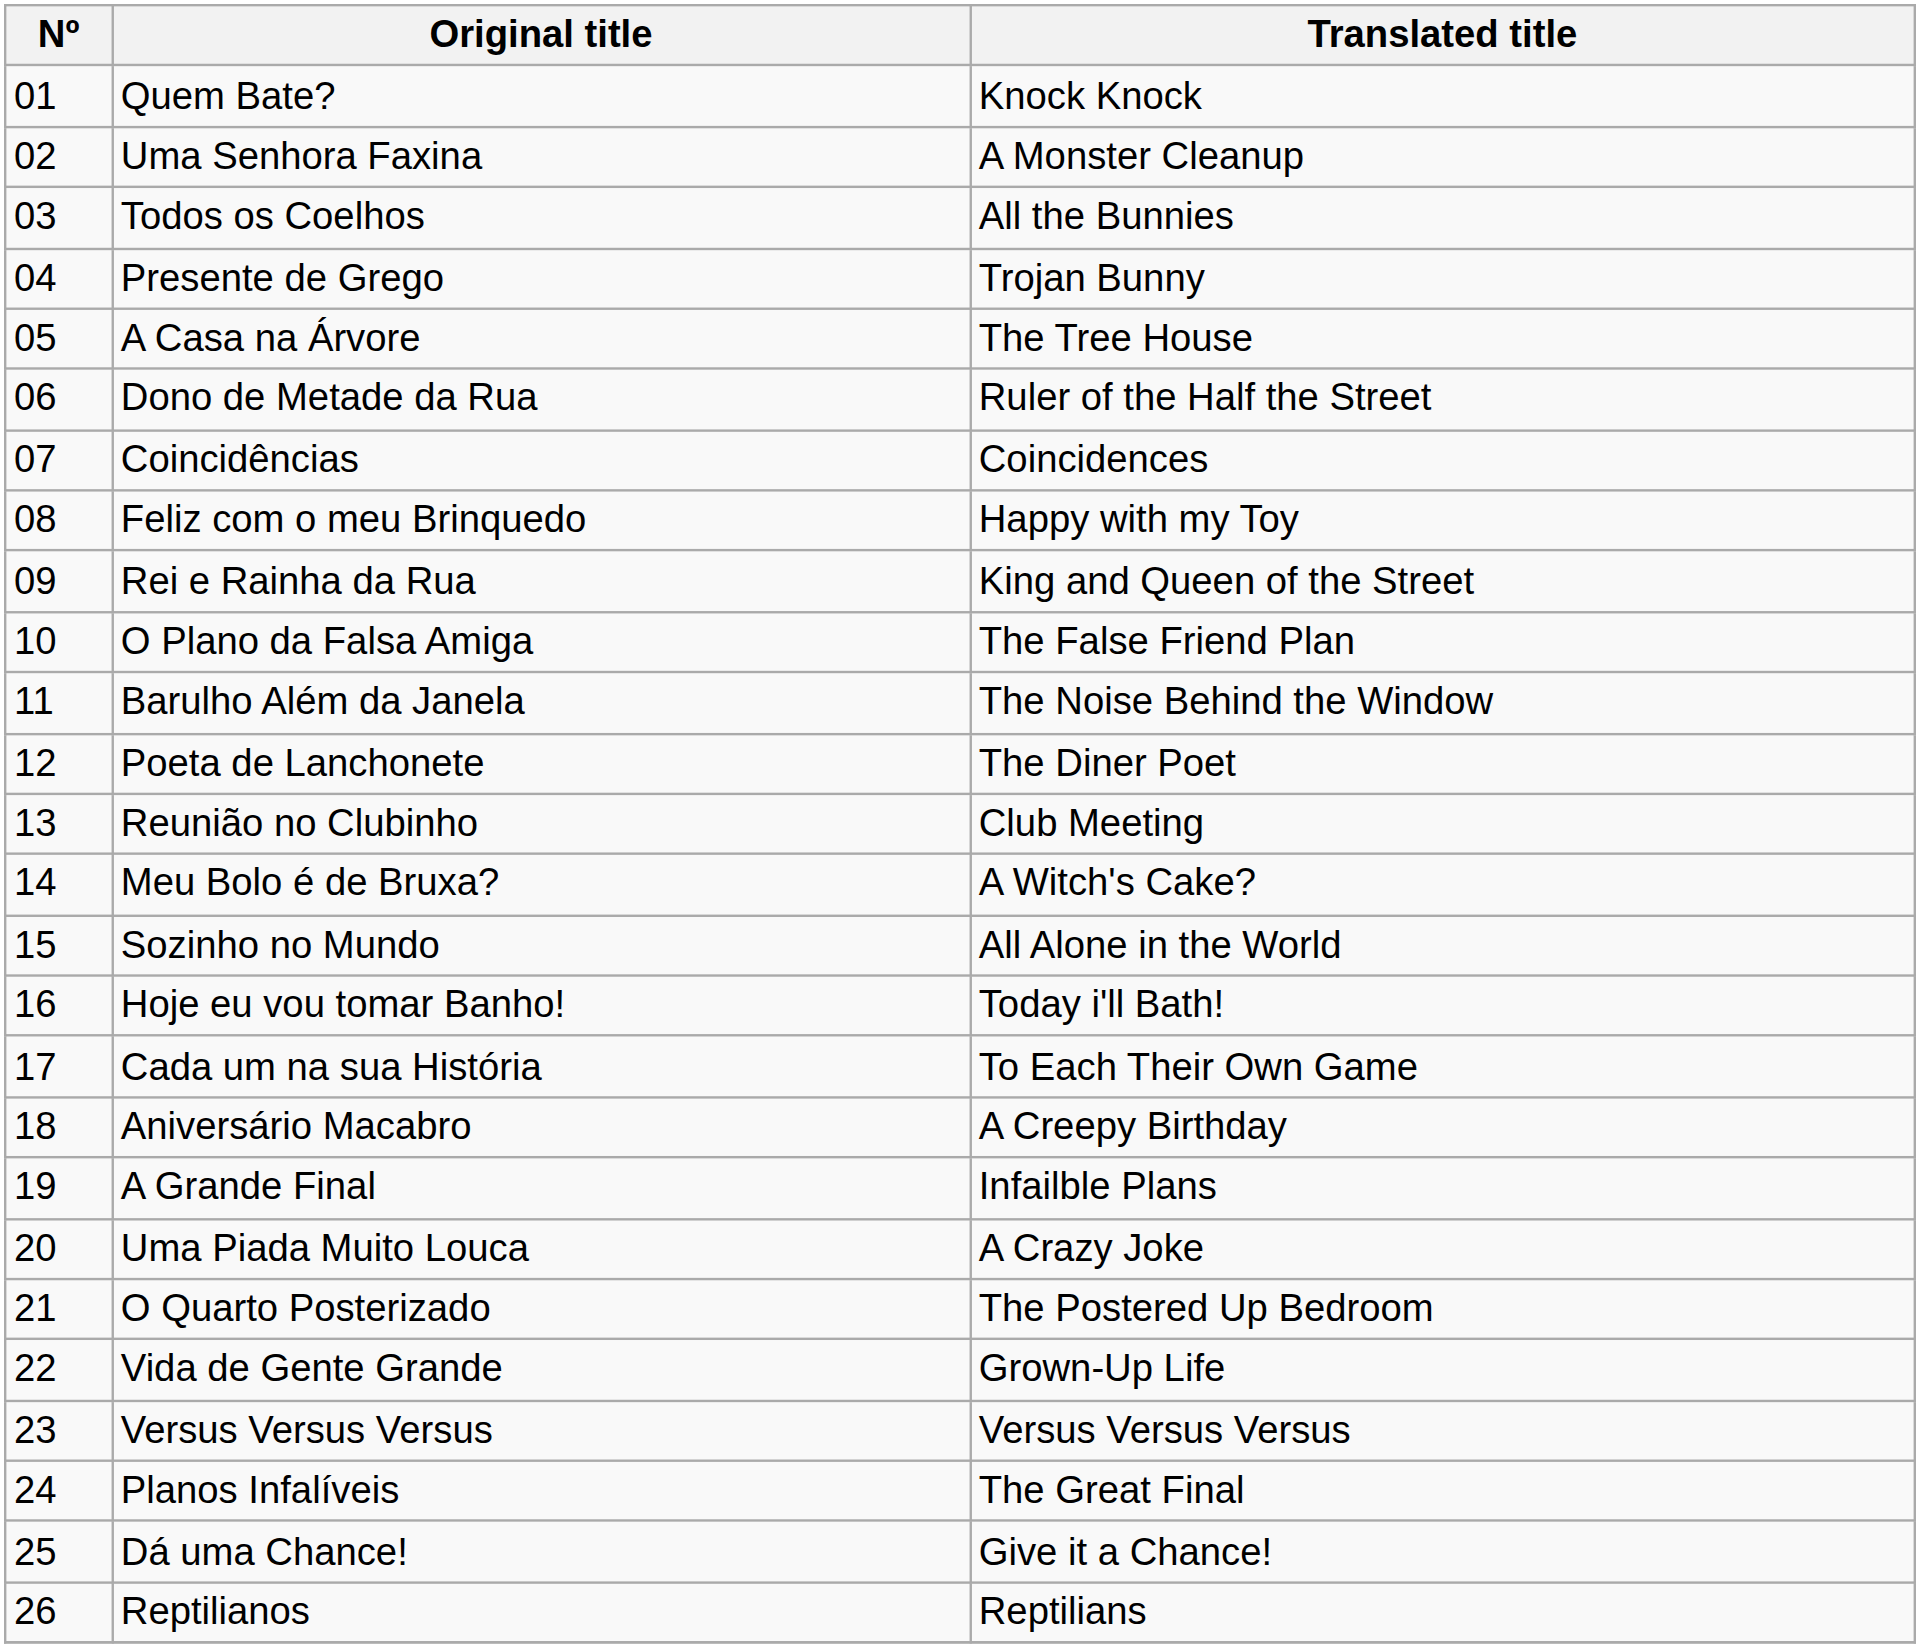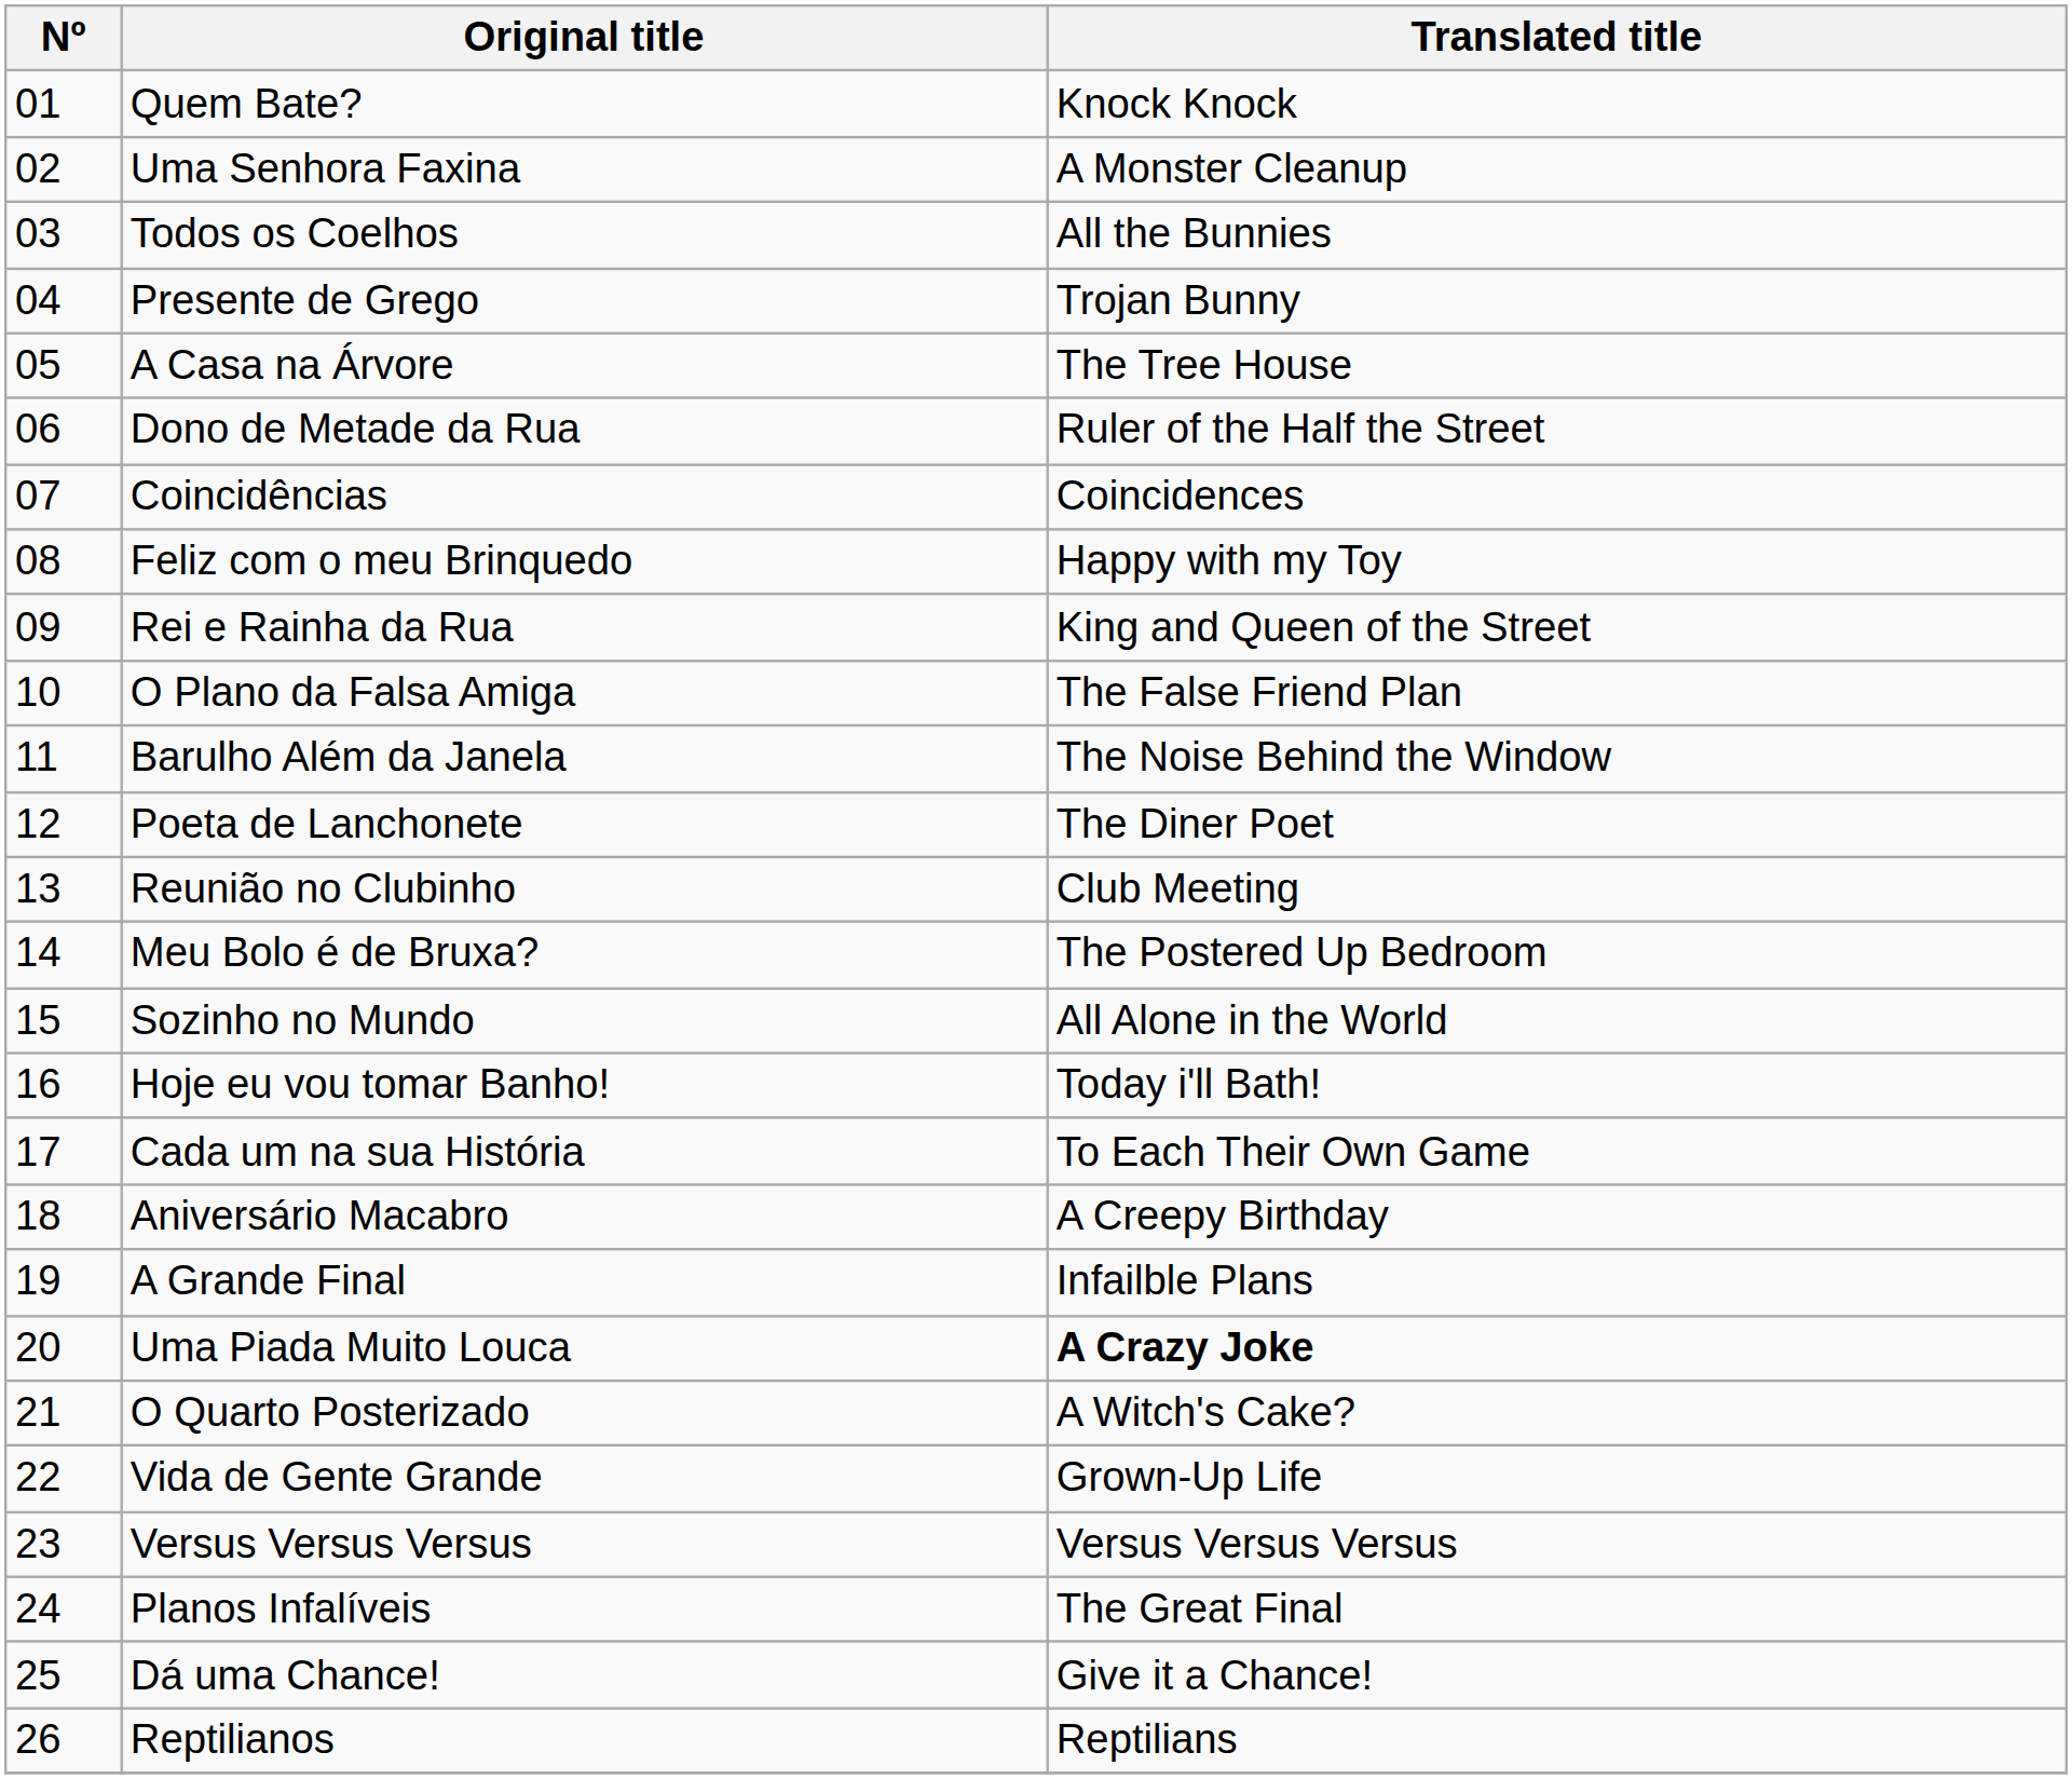Meu Bolo é de Bruxa? | Translated title: A Witch's Cake? -> The Postered Up Bedroom
Uma Piada Muito Louca | Translated title: normal -> bold
O Quarto Posterizado | Translated title: The Postered Up Bedroom -> A Witch's Cake?
